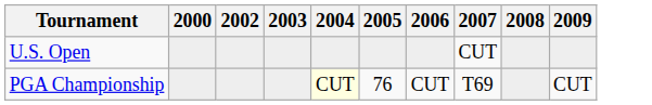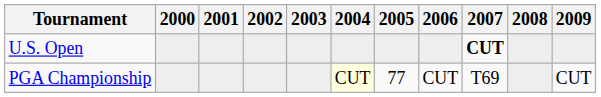+ column: 2001
U.S. Open | 2007: normal -> bold
PGA Championship | 2005: 76 -> 77
